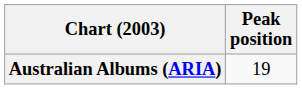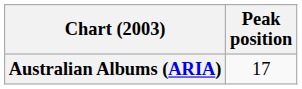Australian Albums (ARIA) | Peak position: 19 -> 17
